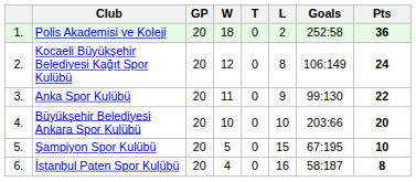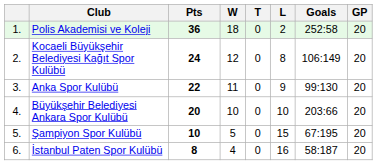columns swapped: GP <-> Pts
